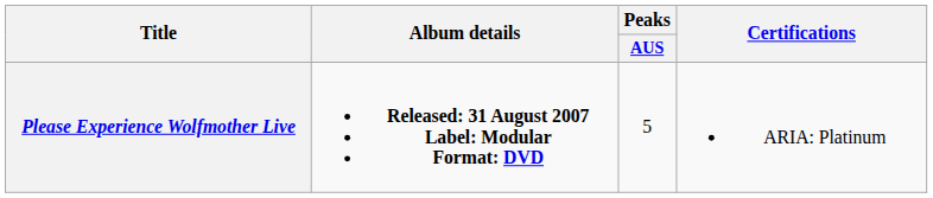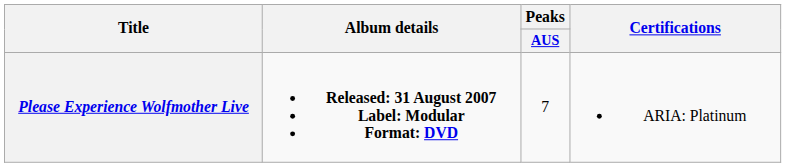Please Experience Wolfmother Live | Peaks / AUS: 5 -> 7
